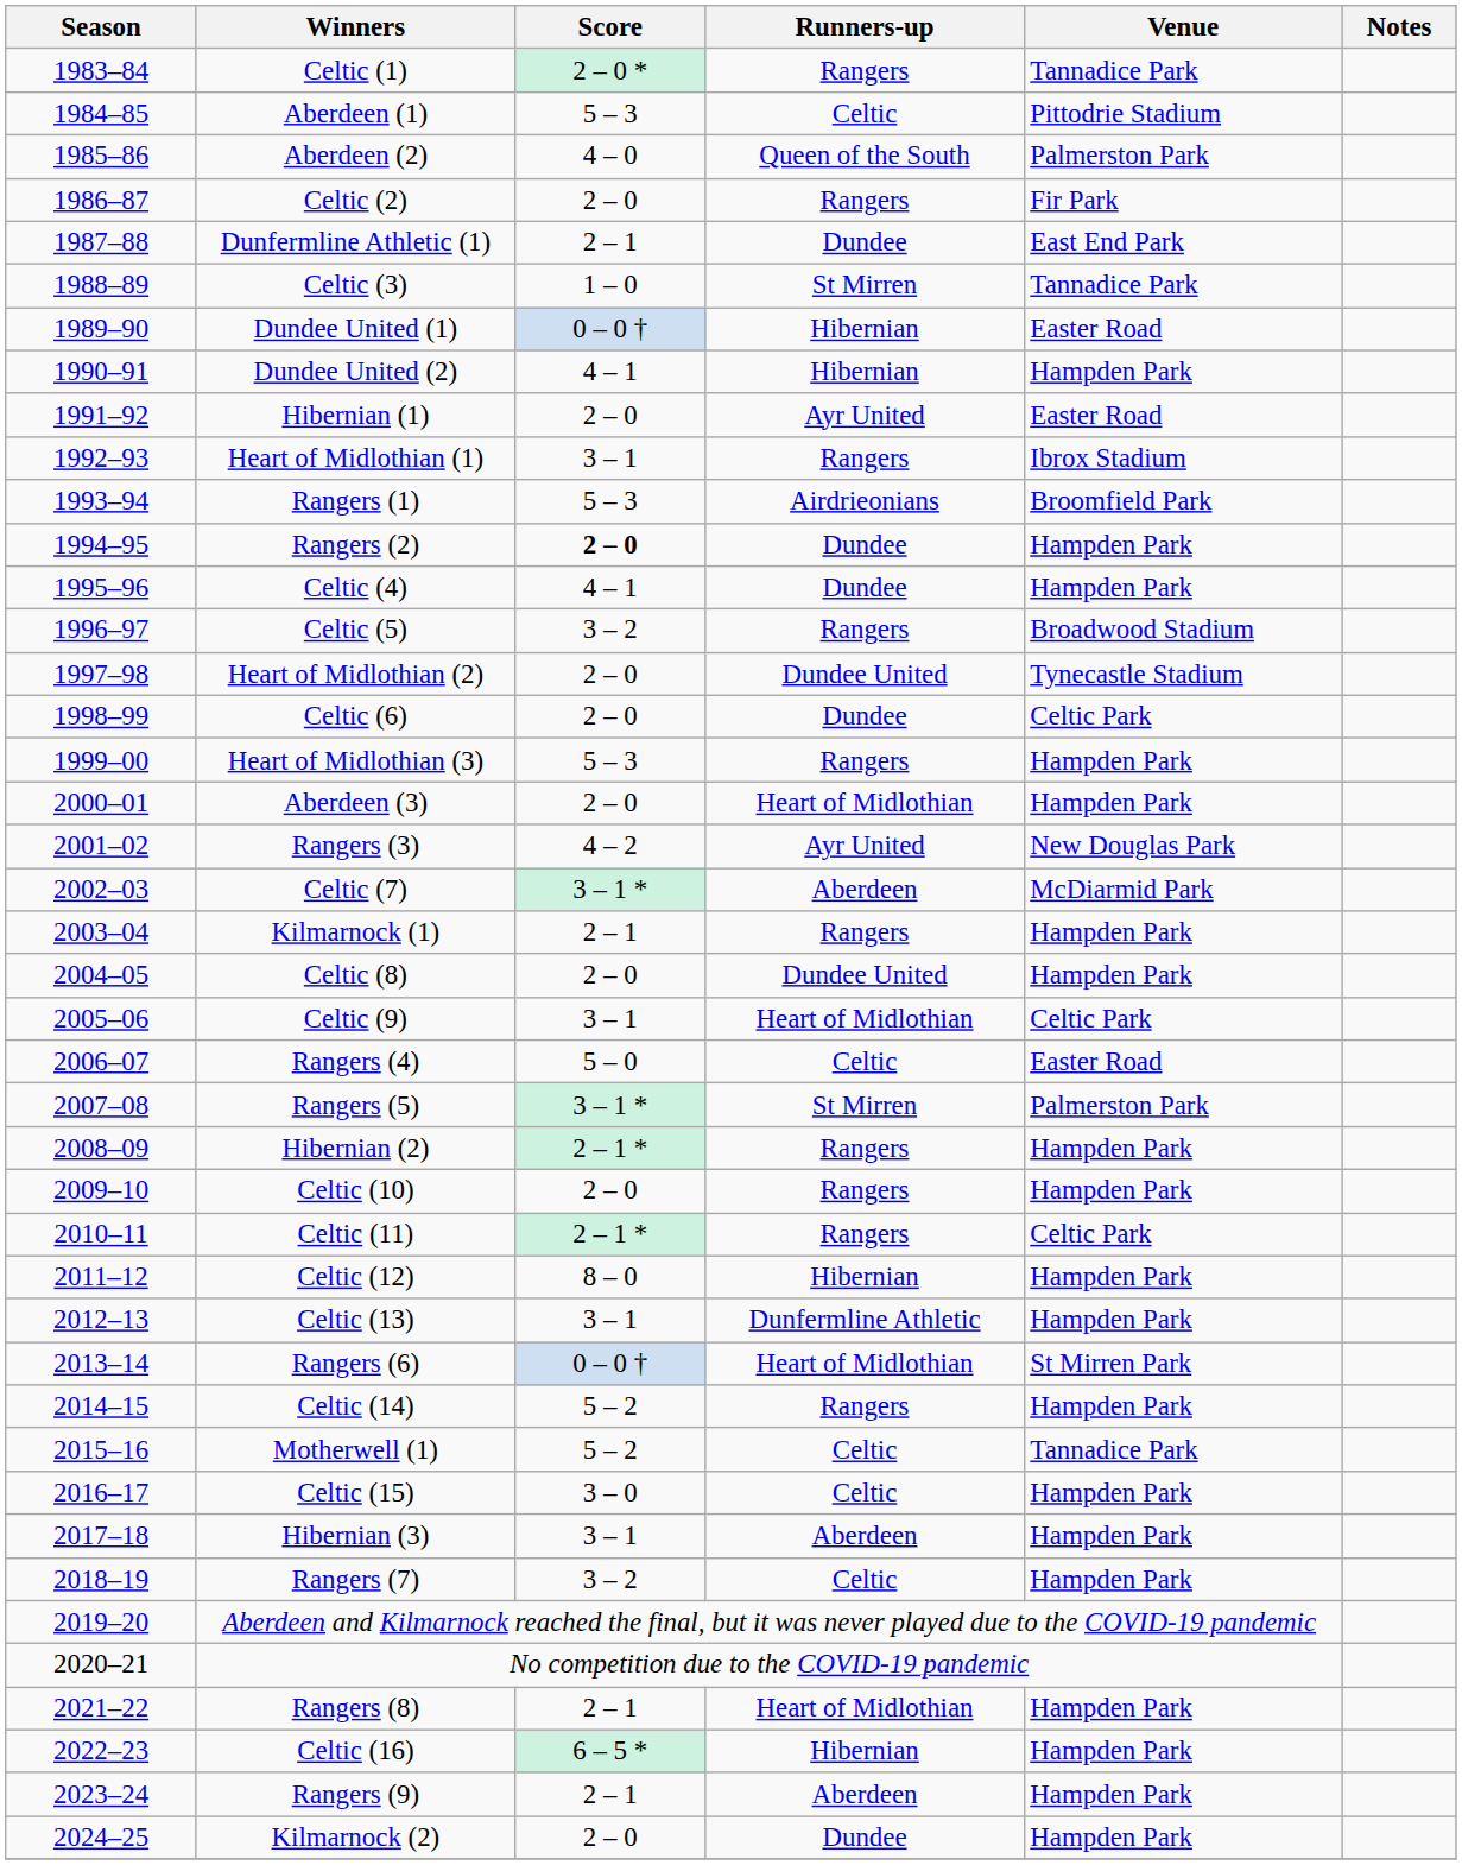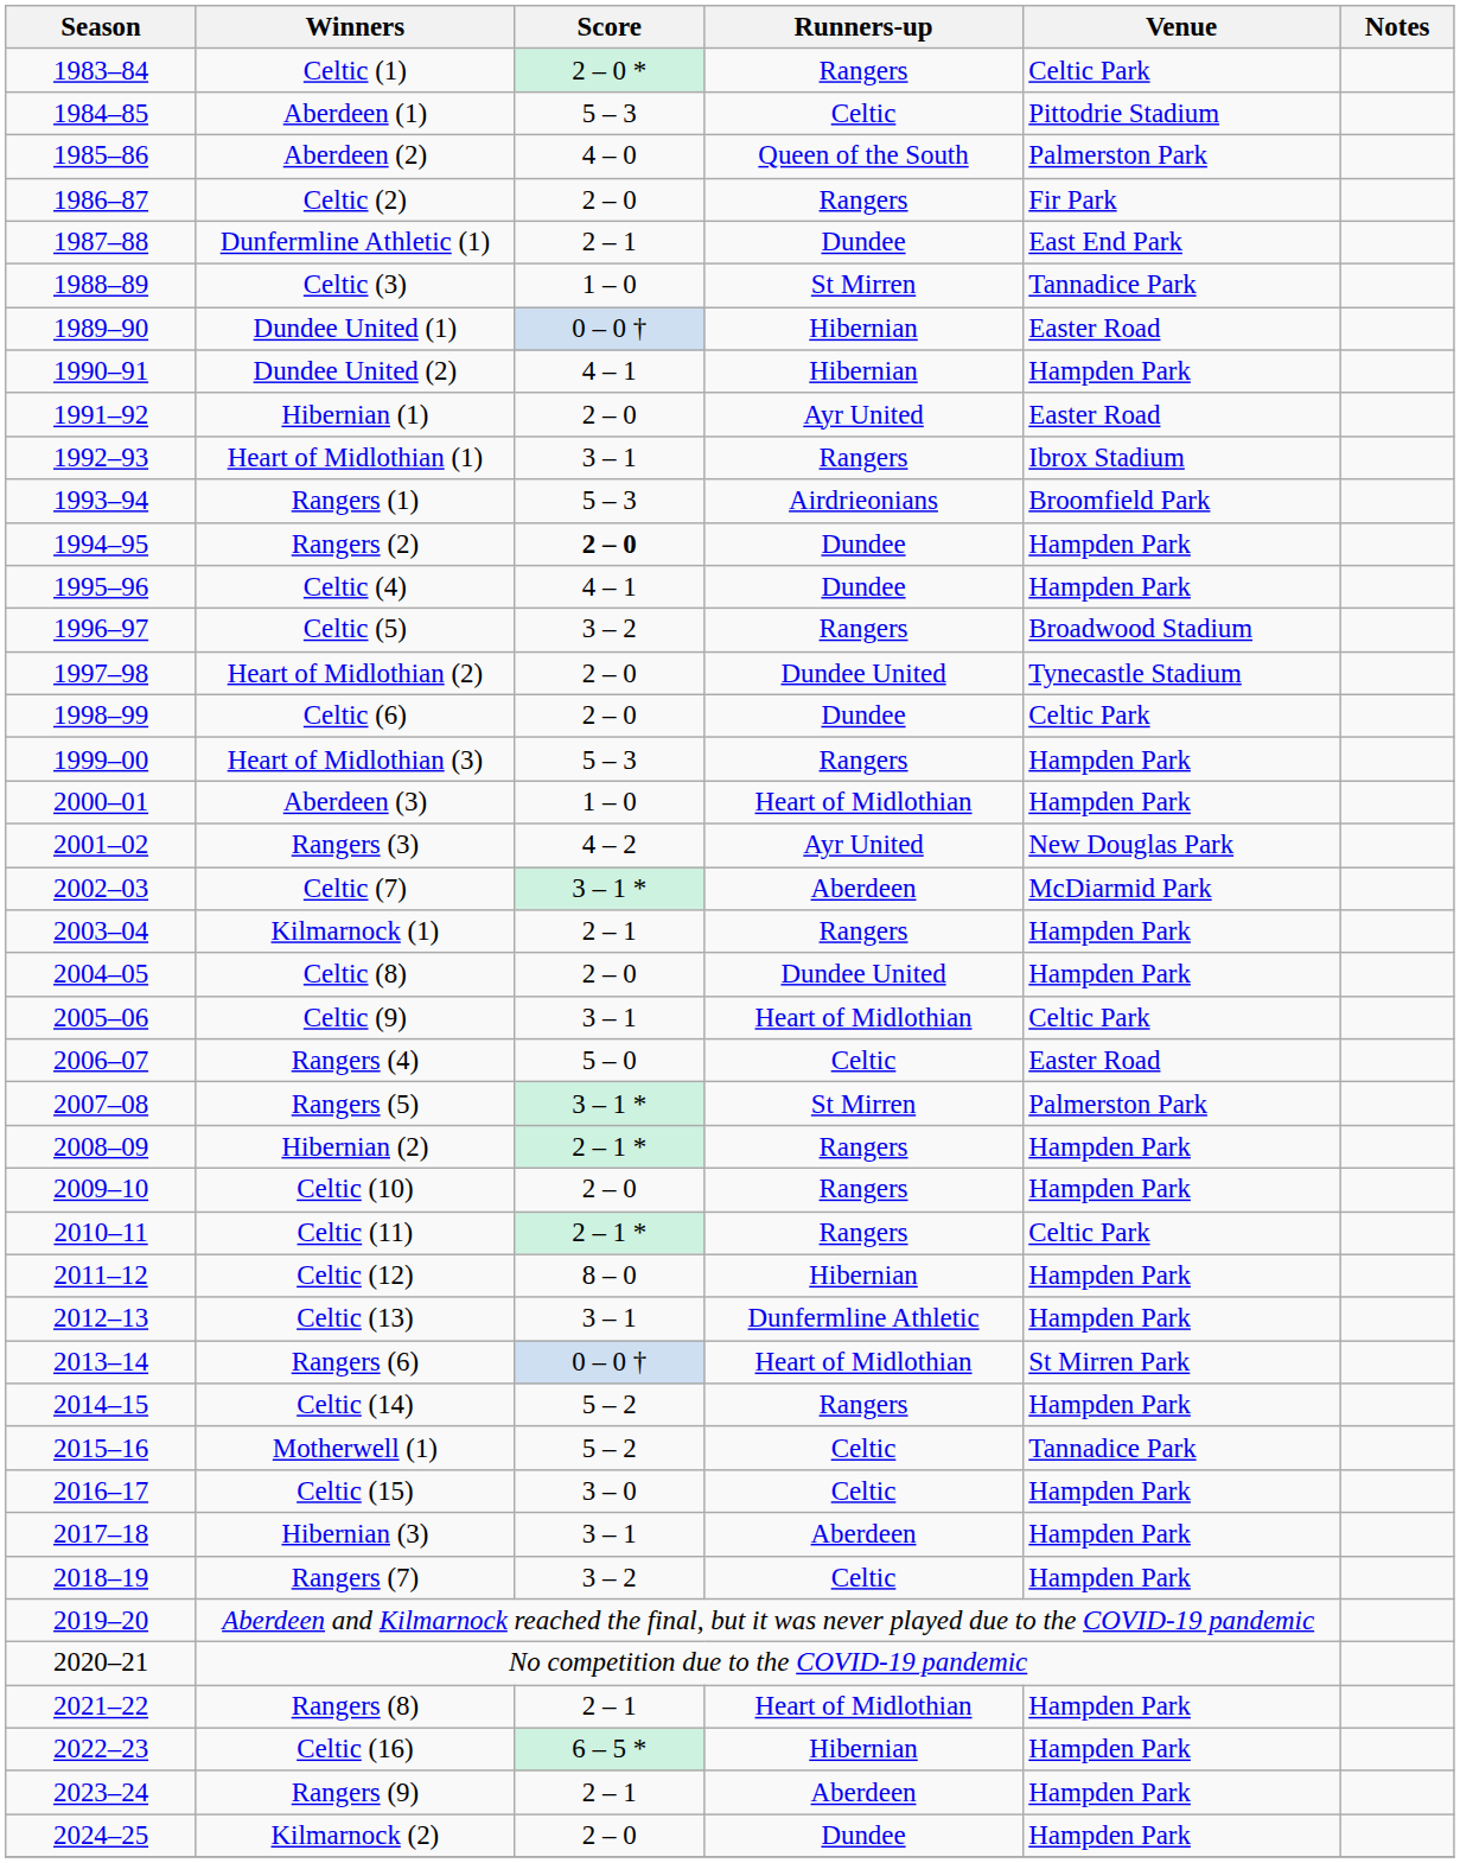Celtic (1) | Venue: Tannadice Park -> Celtic Park
Aberdeen (3) | Score: 2 – 0 -> 1 – 0
